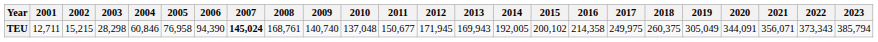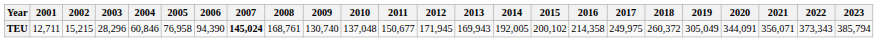TEU | 2003: 28,298 -> 28,296
TEU | 2009: 140,740 -> 130,740
TEU | 2018: 260,375 -> 260,372
